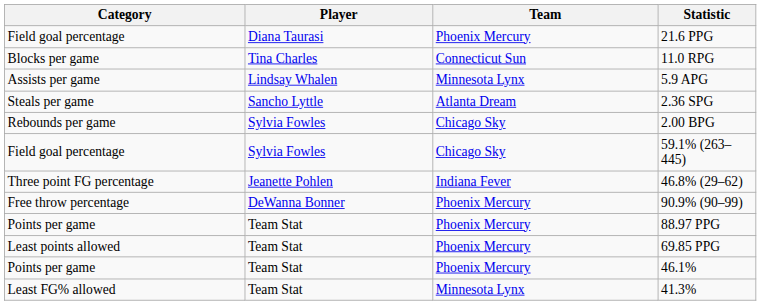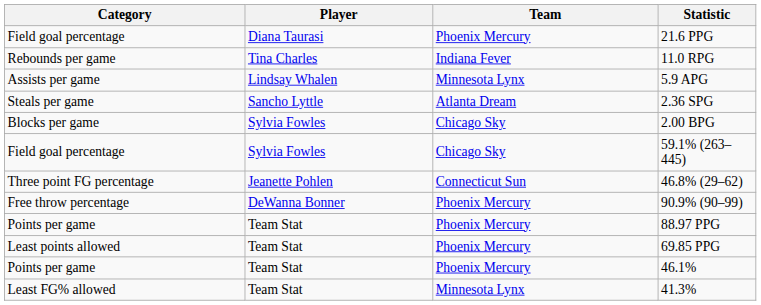11.0 RPG | Category: Blocks per game -> Rebounds per game
11.0 RPG | Team: Connecticut Sun -> Indiana Fever
2.00 BPG | Category: Rebounds per game -> Blocks per game
46.8% (29–62) | Team: Indiana Fever -> Connecticut Sun
